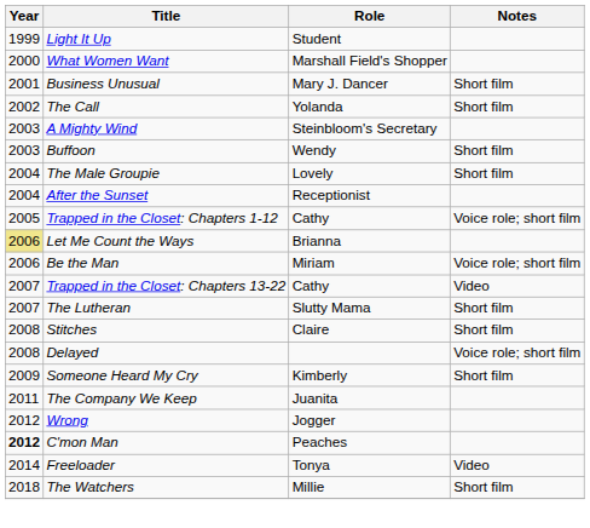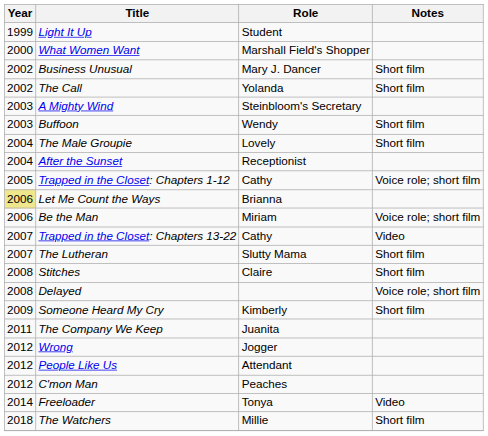Business Unusual | Year: 2001 -> 2002
+ row: 2012 | People Like Us | Attendant
C'mon Man | Year: bold -> normal
